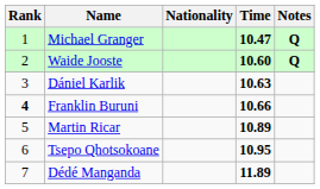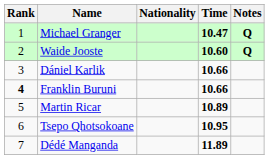Dániel Karlik | Time: 10.63 -> 10.66
